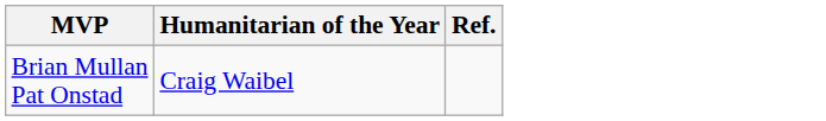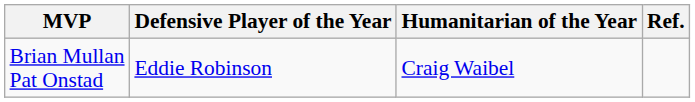+ column: Defensive Player of the Year | Eddie Robinson
